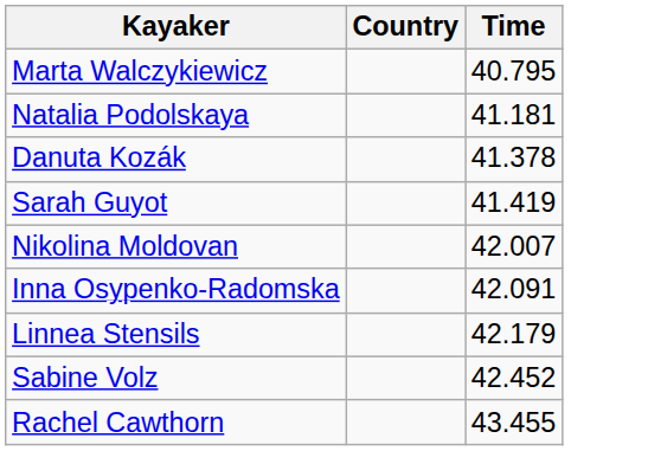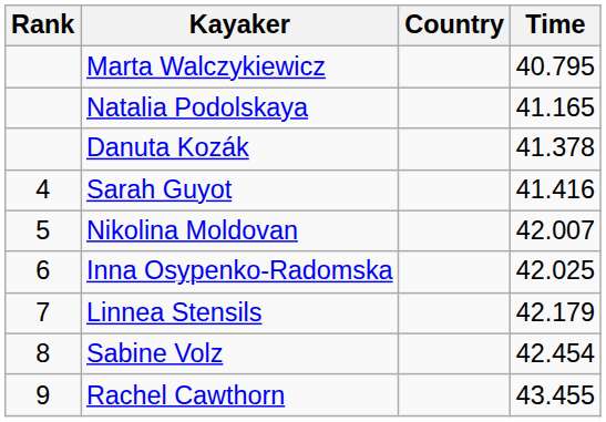+ column: Rank | 4 | 5 | 6 | 7 | 8 | 9
Natalia Podolskaya | Time: 41.181 -> 41.165
Sarah Guyot | Time: 41.419 -> 41.416
Inna Osypenko-Radomska | Time: 42.091 -> 42.025
Sabine Volz | Time: 42.452 -> 42.454
